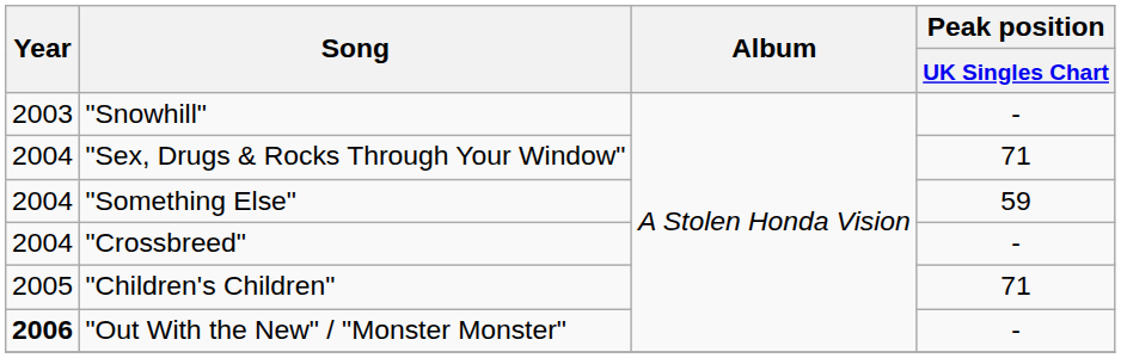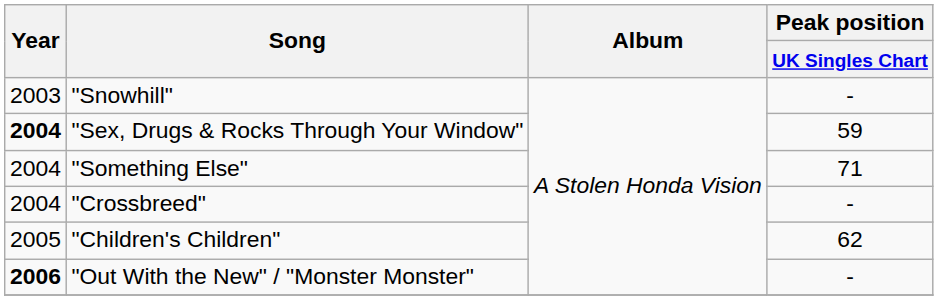"Sex, Drugs & Rocks Through Your Window" | Year: normal -> bold
"Sex, Drugs & Rocks Through Your Window" | Peak position / UK Singles Chart: 71 -> 59
"Something Else" | Peak position / UK Singles Chart: 59 -> 71
"Children's Children" | Peak position / UK Singles Chart: 71 -> 62
